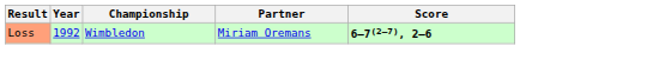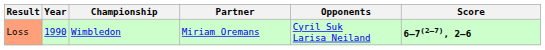+ column: Opponents | Cyril Suk Larisa Neiland
Loss | Year: 1992 -> 1990
